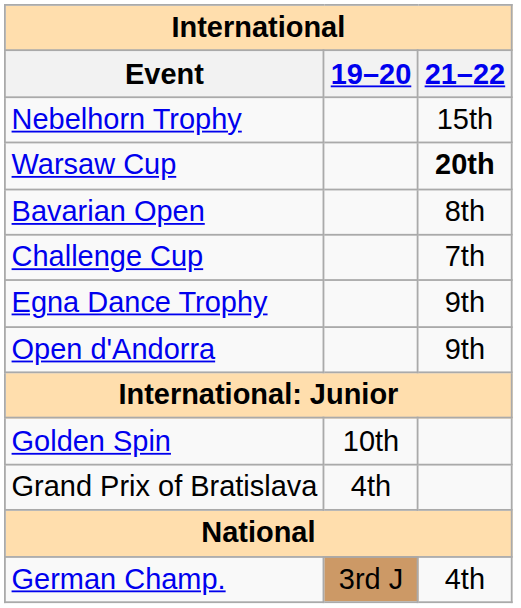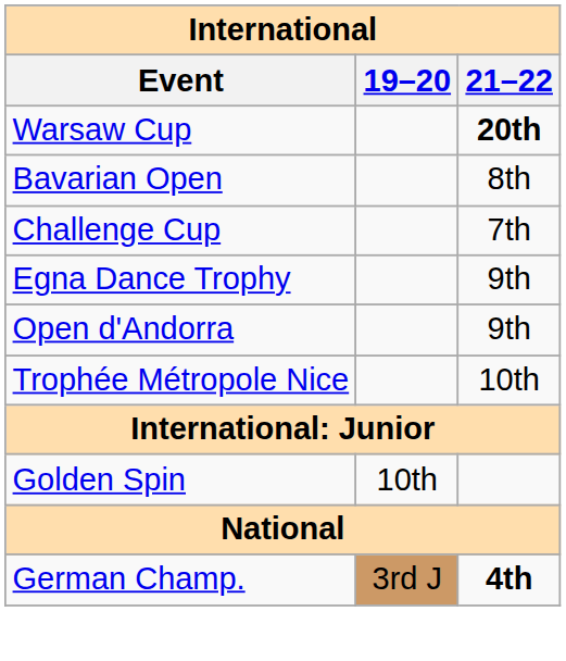- row: Nebelhorn Trophy | 15th
+ row: Trophée Métropole Nice | 10th
- row: Grand Prix of Bratislava | 4th
German Champ. | 21–22: normal -> bold
